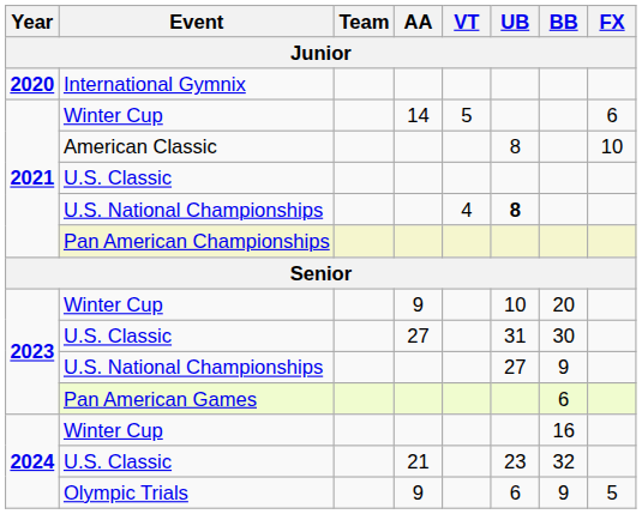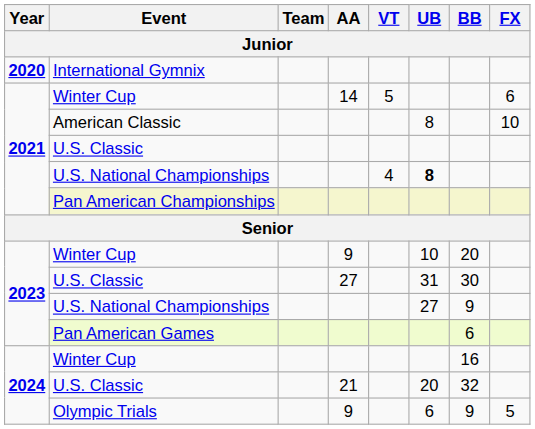2024 / U.S. Classic | UB: 23 -> 20
